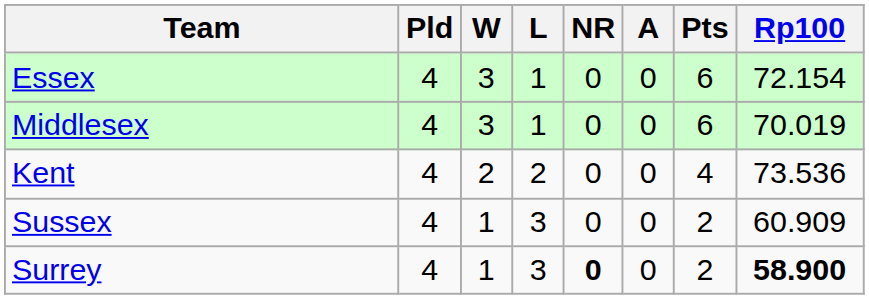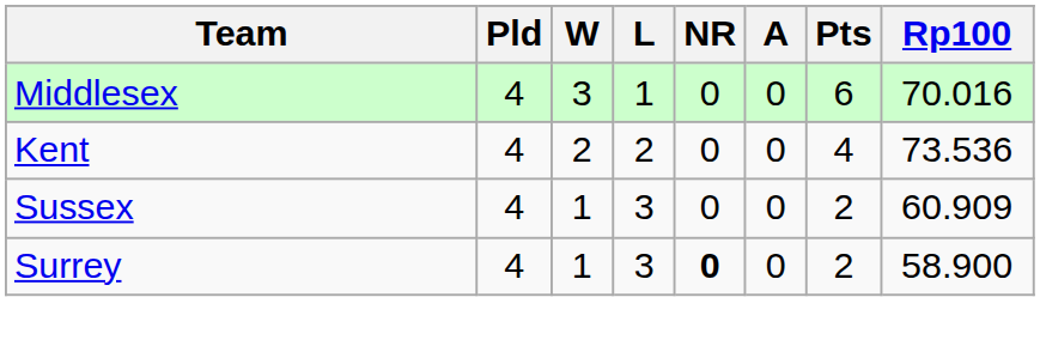- row: Essex | 4 | 3 | 1 | 0 | 0 | 6 | 72.154
Middlesex | Rp100: 70.019 -> 70.016
Surrey | Rp100: bold -> normal
